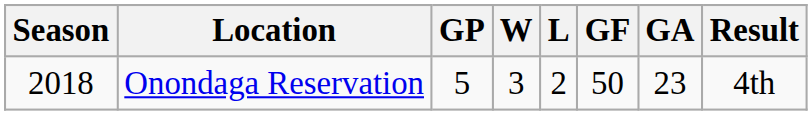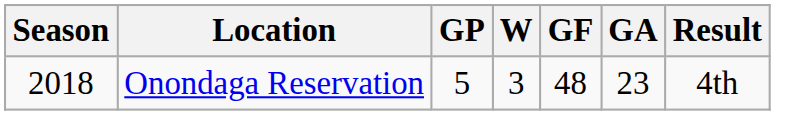- column: L | 2
Onondaga Reservation | GF: 50 -> 48
